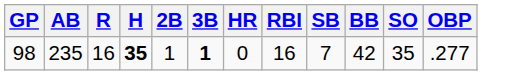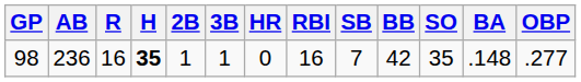+ column: BA | .148
98 | AB: 235 -> 236
98 | 3B: bold -> normal
